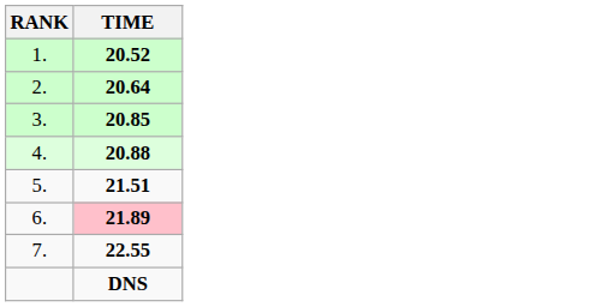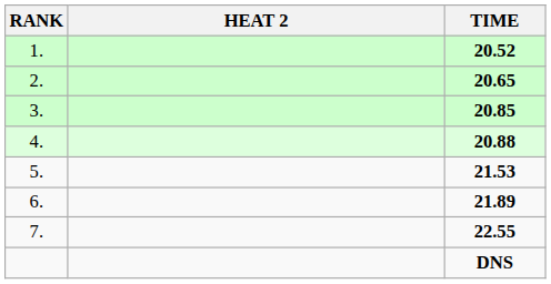+ column: HEAT 2
2. | TIME: 20.64 -> 20.65
5. | TIME: 21.51 -> 21.53
6. | TIME: pink background -> no background
